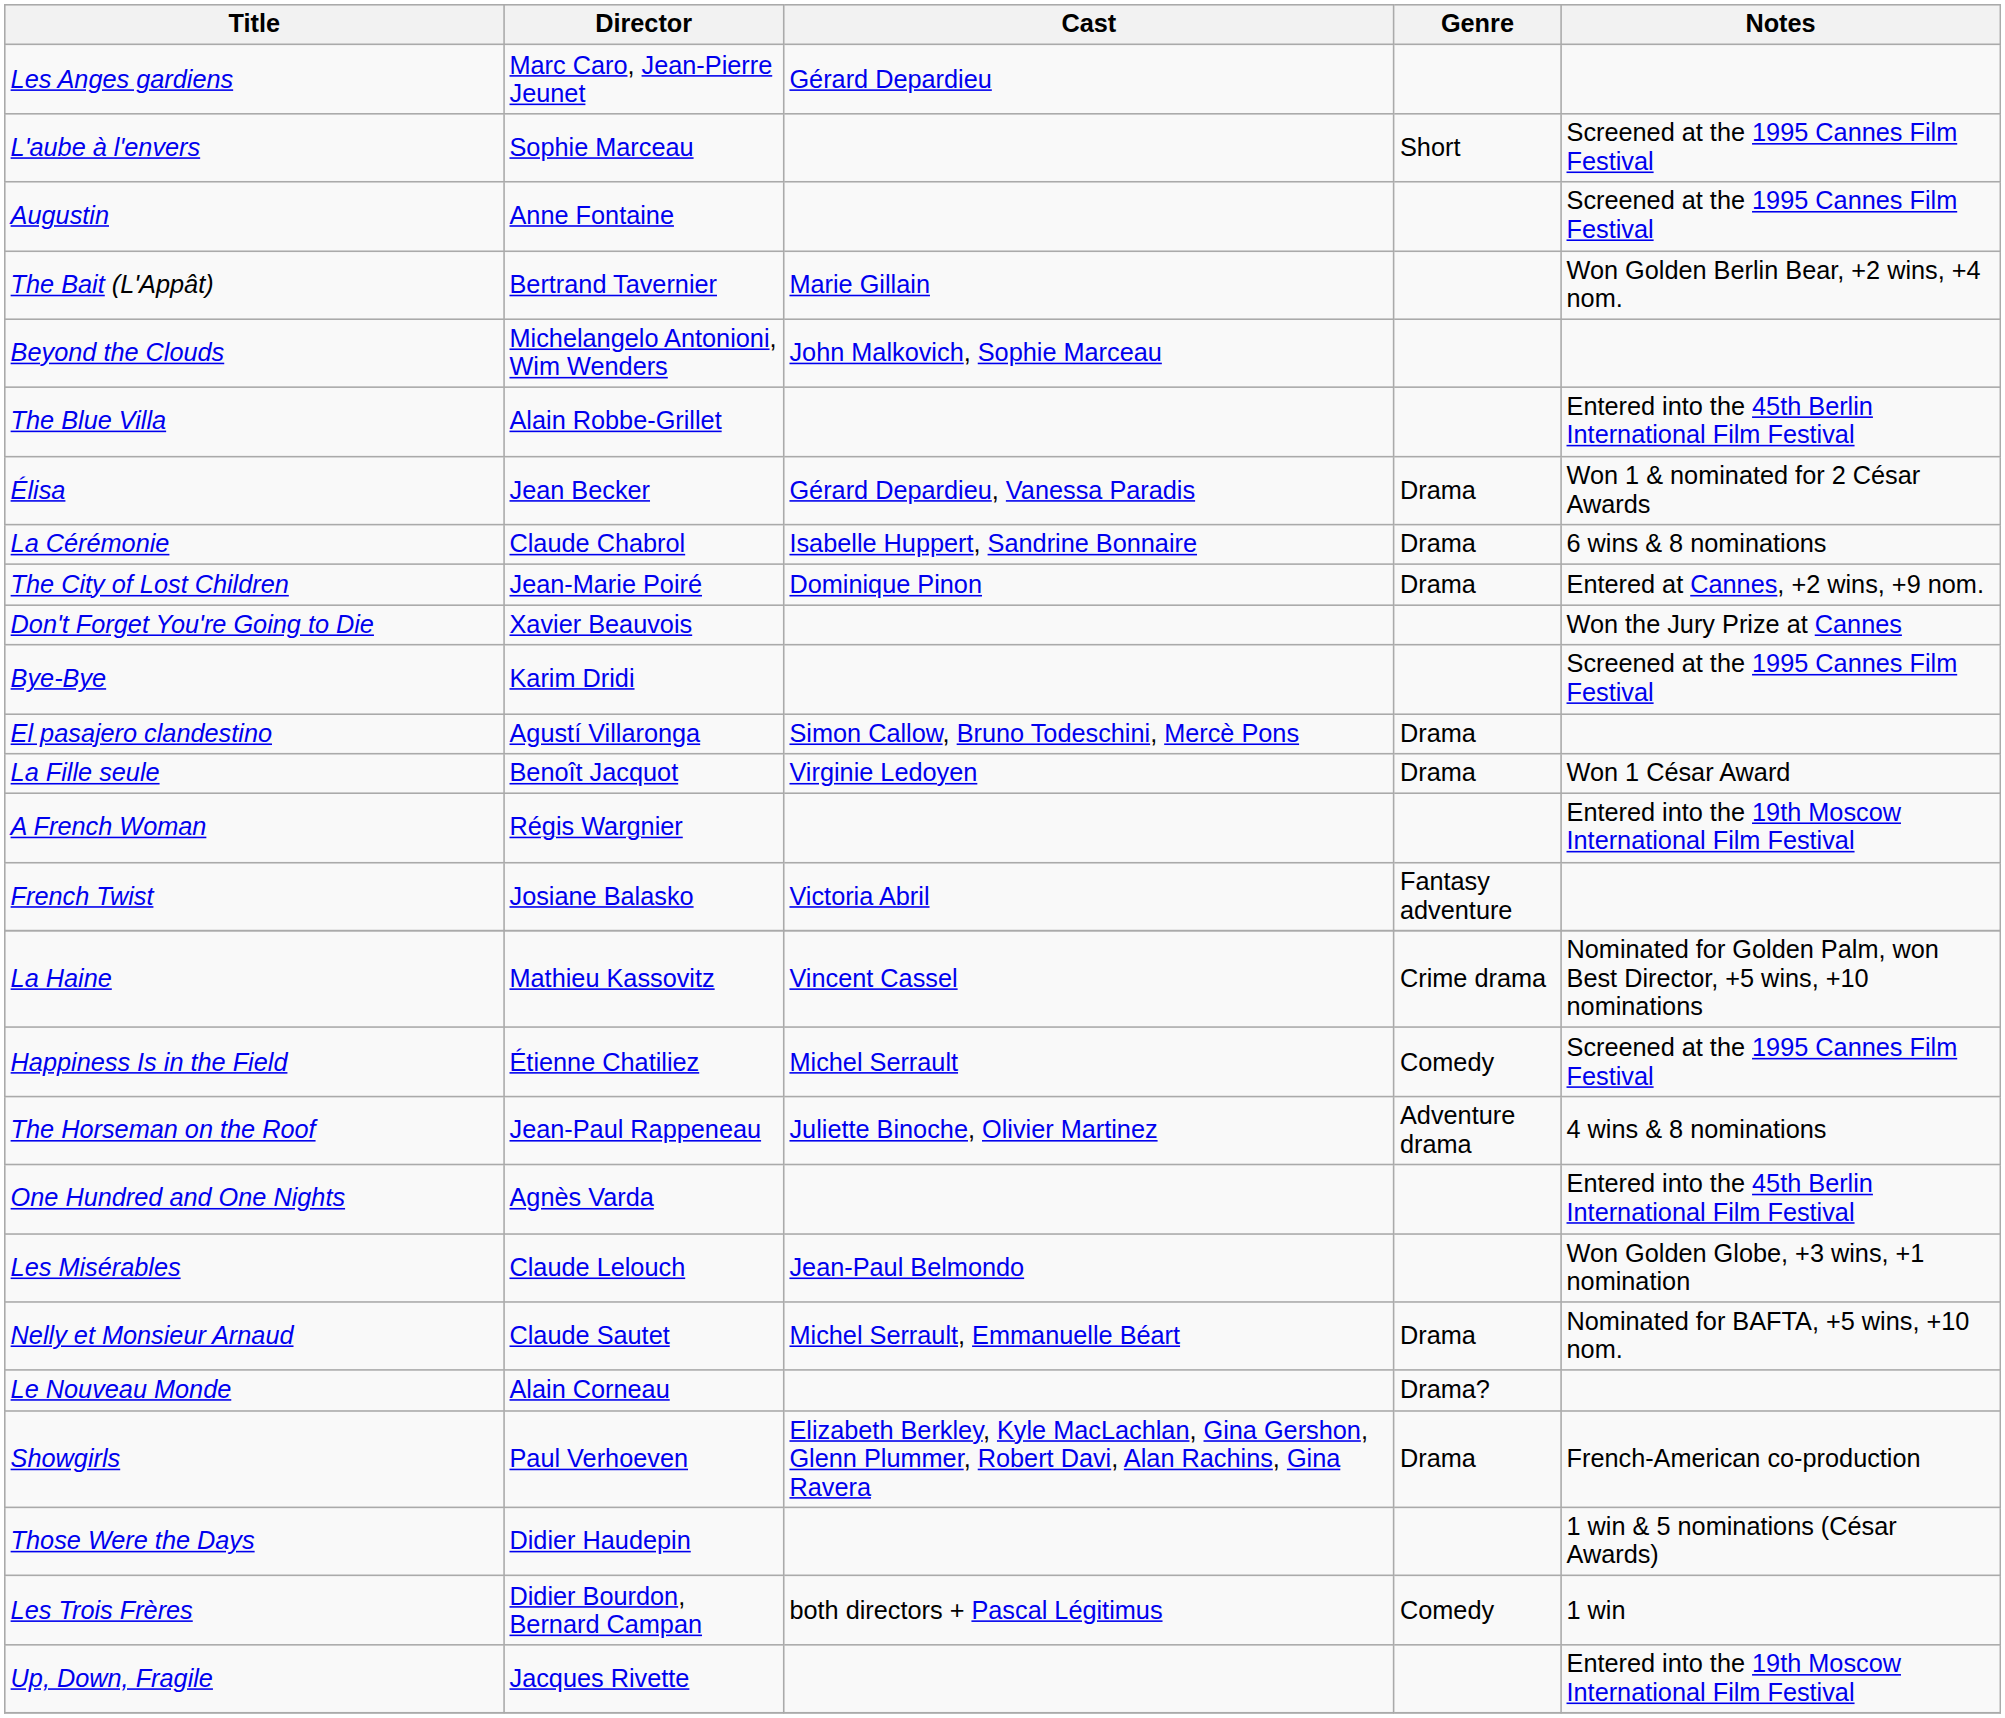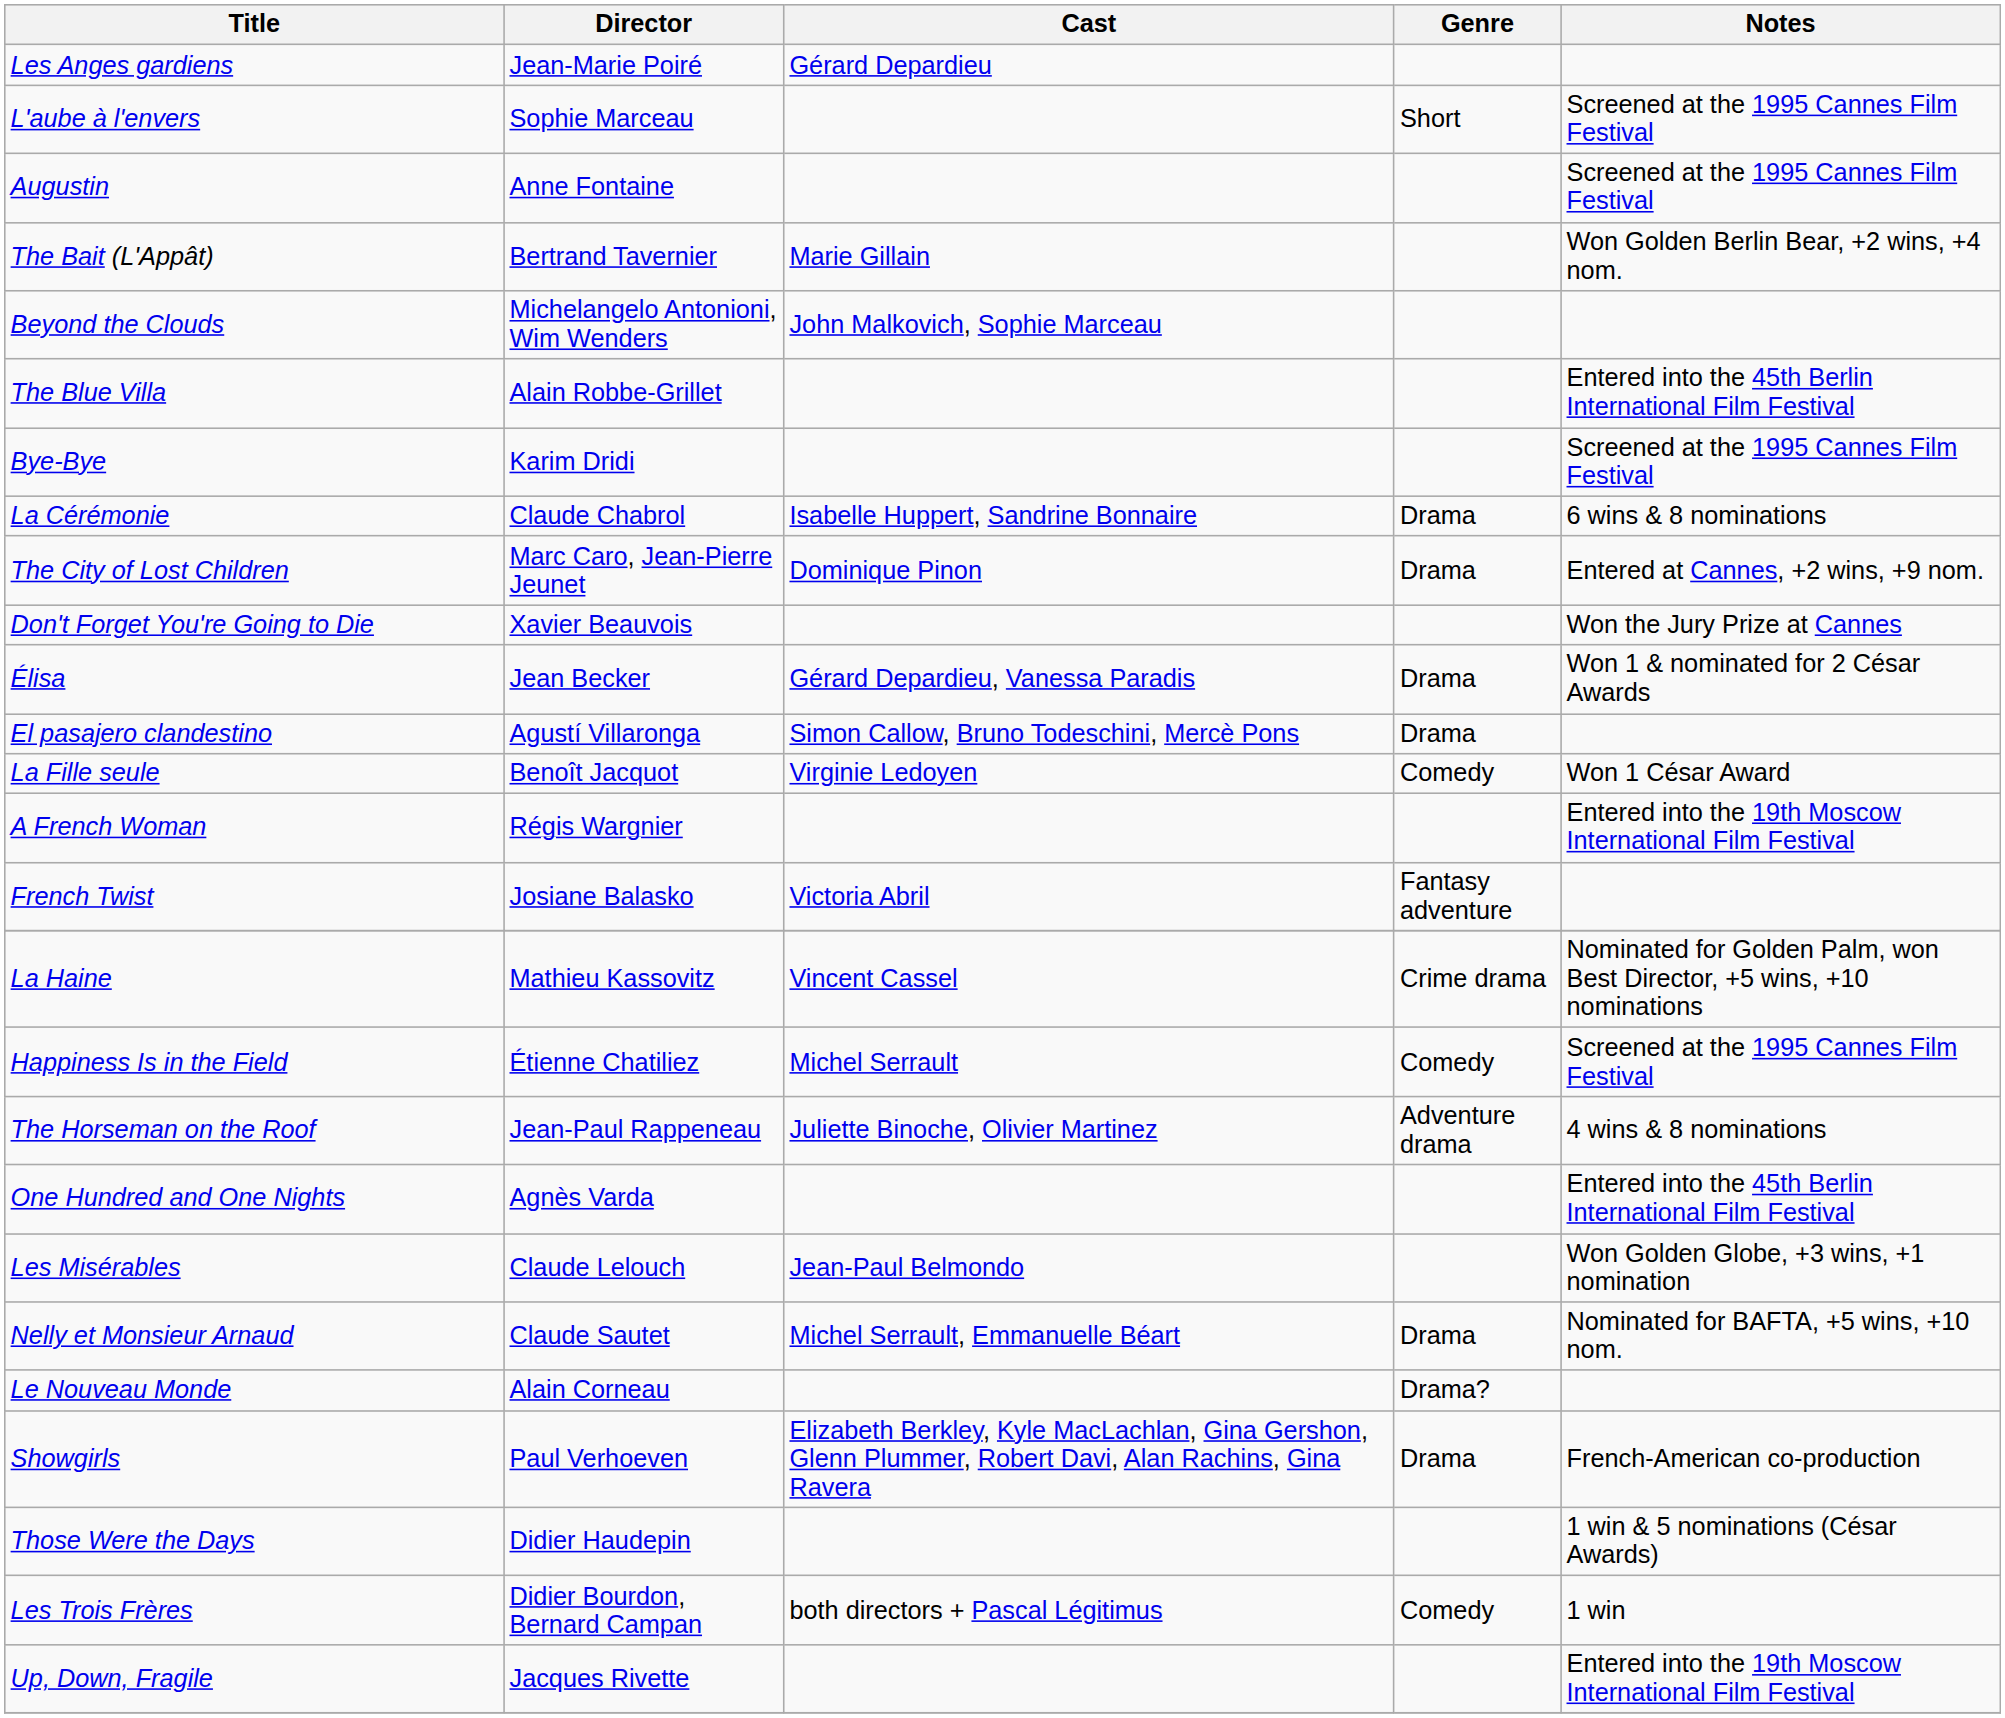Les Anges gardiens | Director: Marc Caro, Jean-Pierre Jeunet -> Jean-Marie Poiré
rows swapped: Bye-Bye <-> Élisa
The City of Lost Children | Director: Jean-Marie Poiré -> Marc Caro, Jean-Pierre Jeunet
La Fille seule | Genre: Drama -> Comedy
